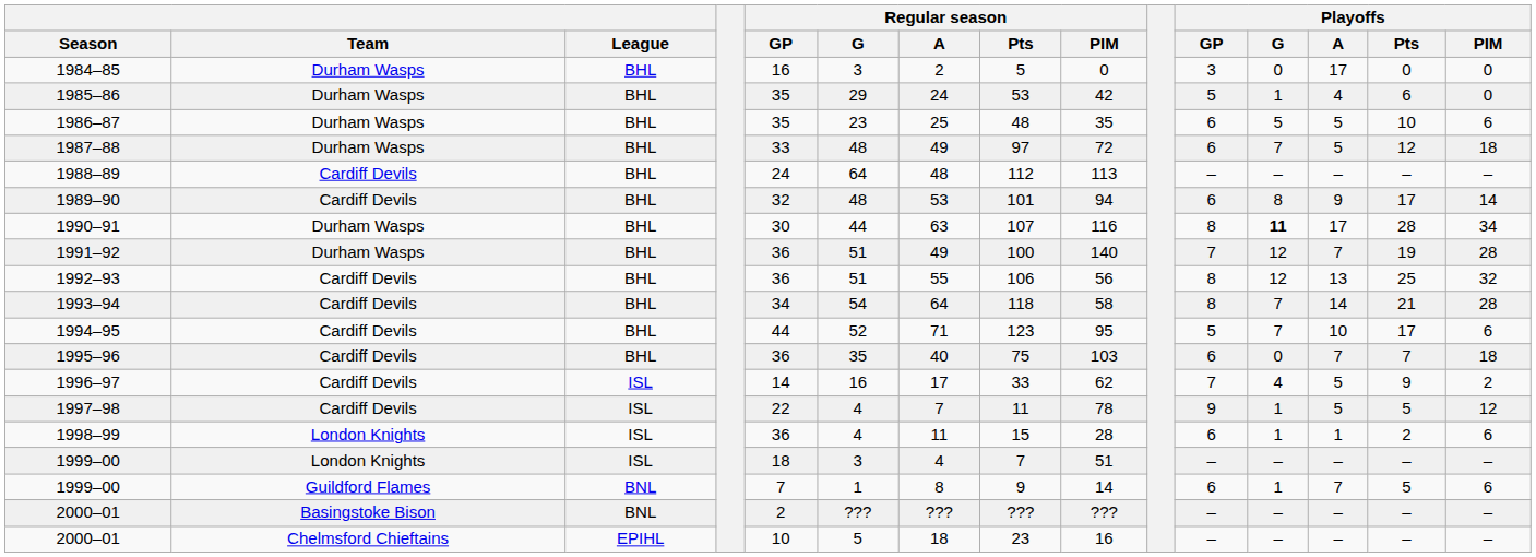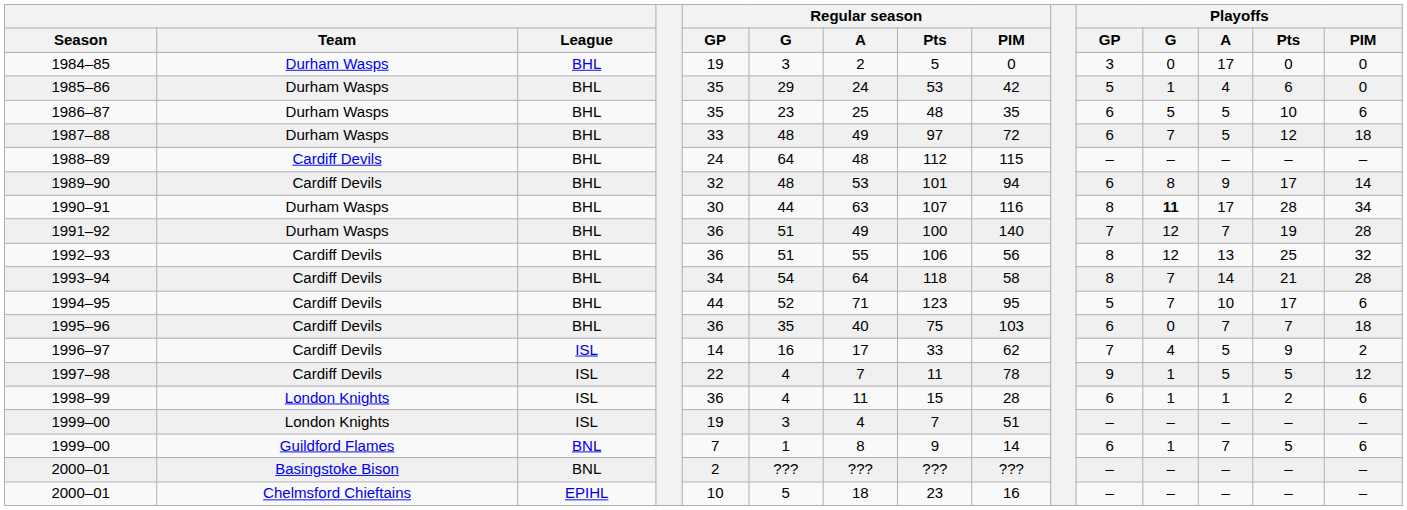1984–85 | Regular season / GP: 16 -> 19
1988–89 | Regular season / PIM: 113 -> 115
1999–00 / London Knights | Regular season / GP: 18 -> 19
